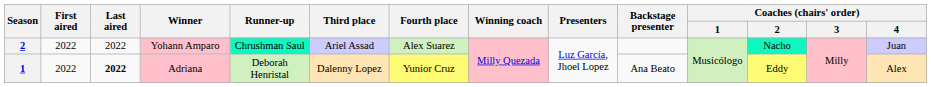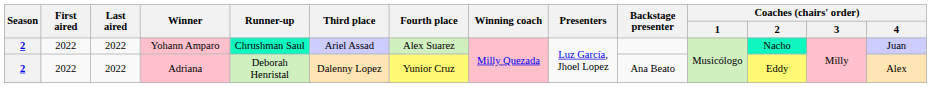Adriana | Season: 1 -> 2
Adriana | Last aired: bold -> normal
